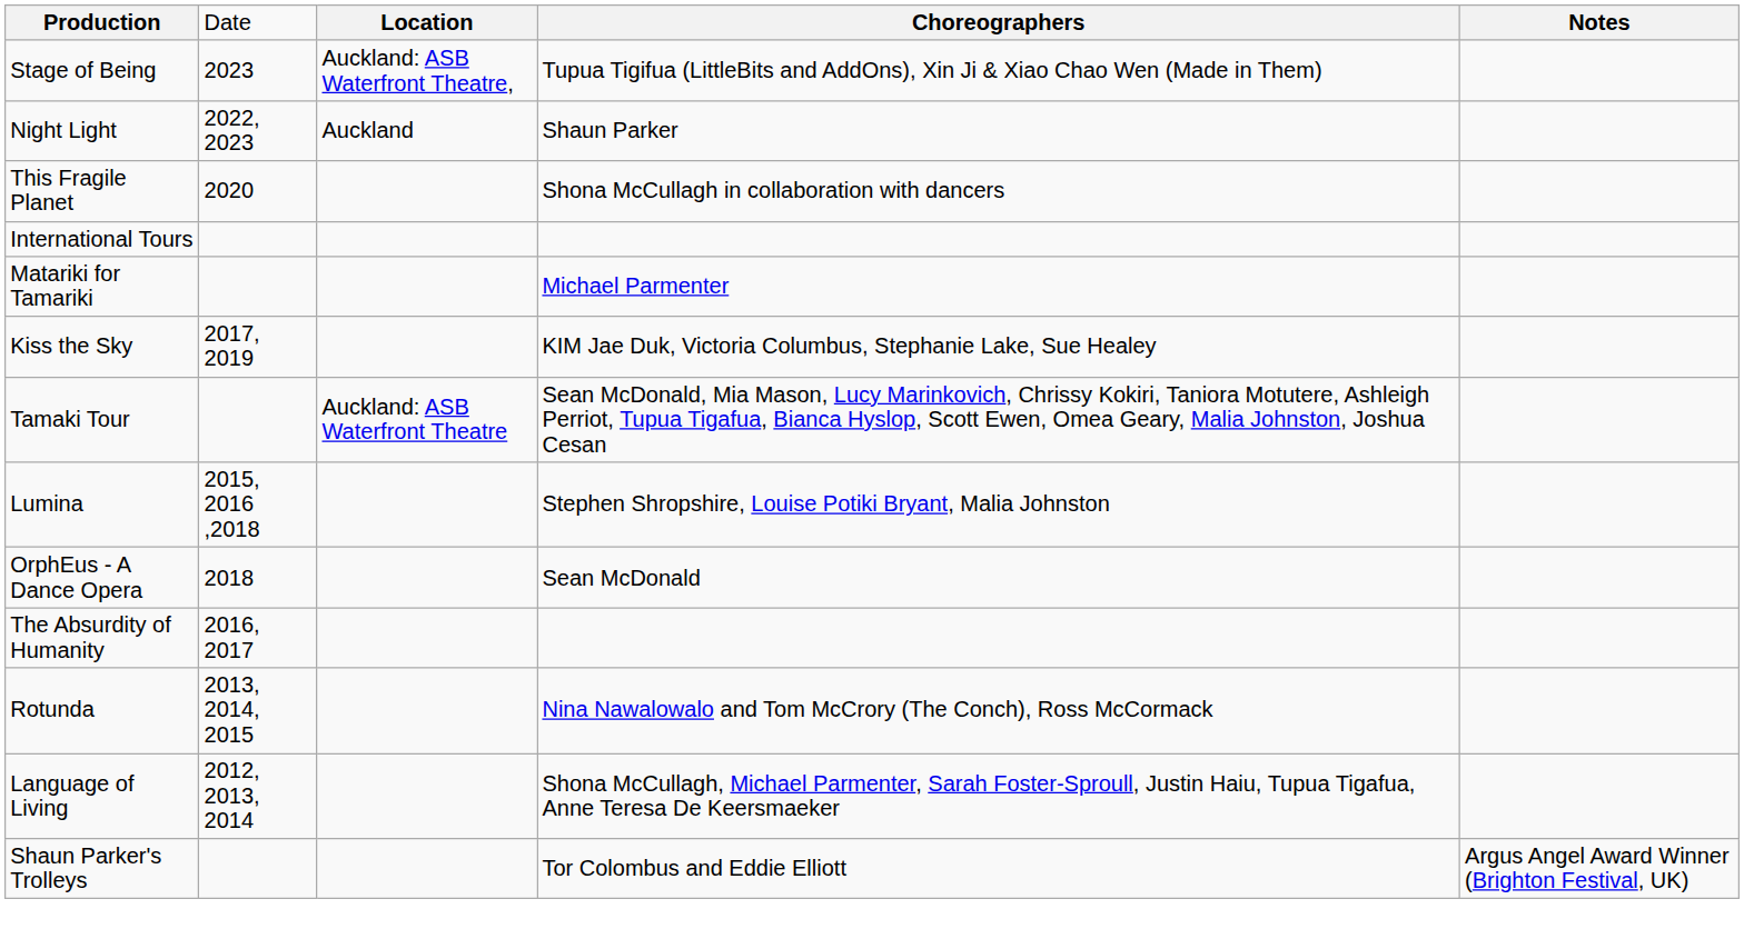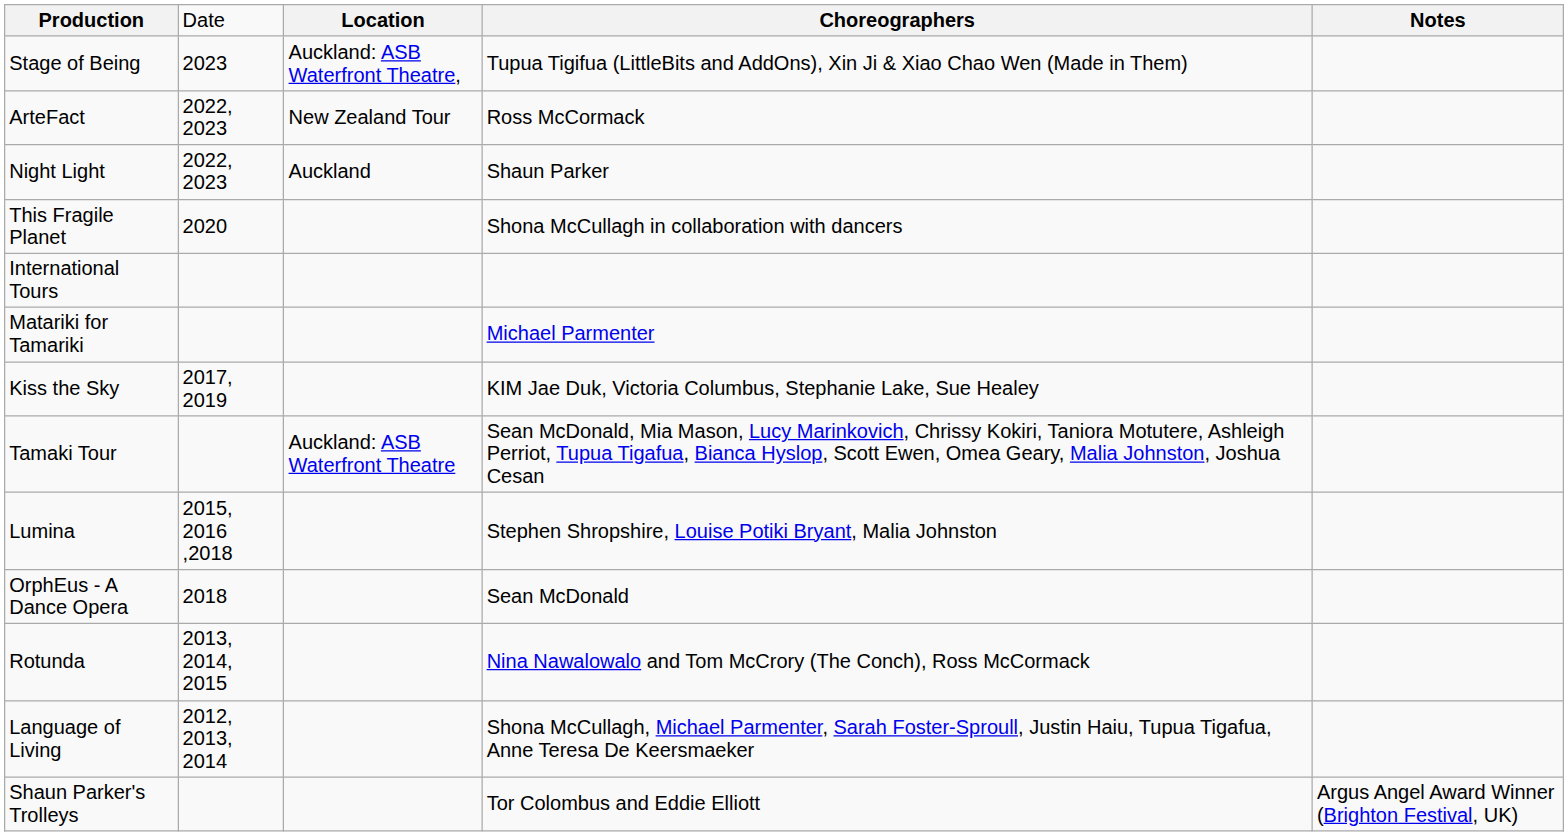+ row: ArteFact | 2022, 2023 | New Zealand Tour | Ross McCormack
- row: The Absurdity of Humanity | 2016, 2017
